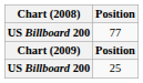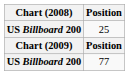rows swapped: 25 <-> 77
